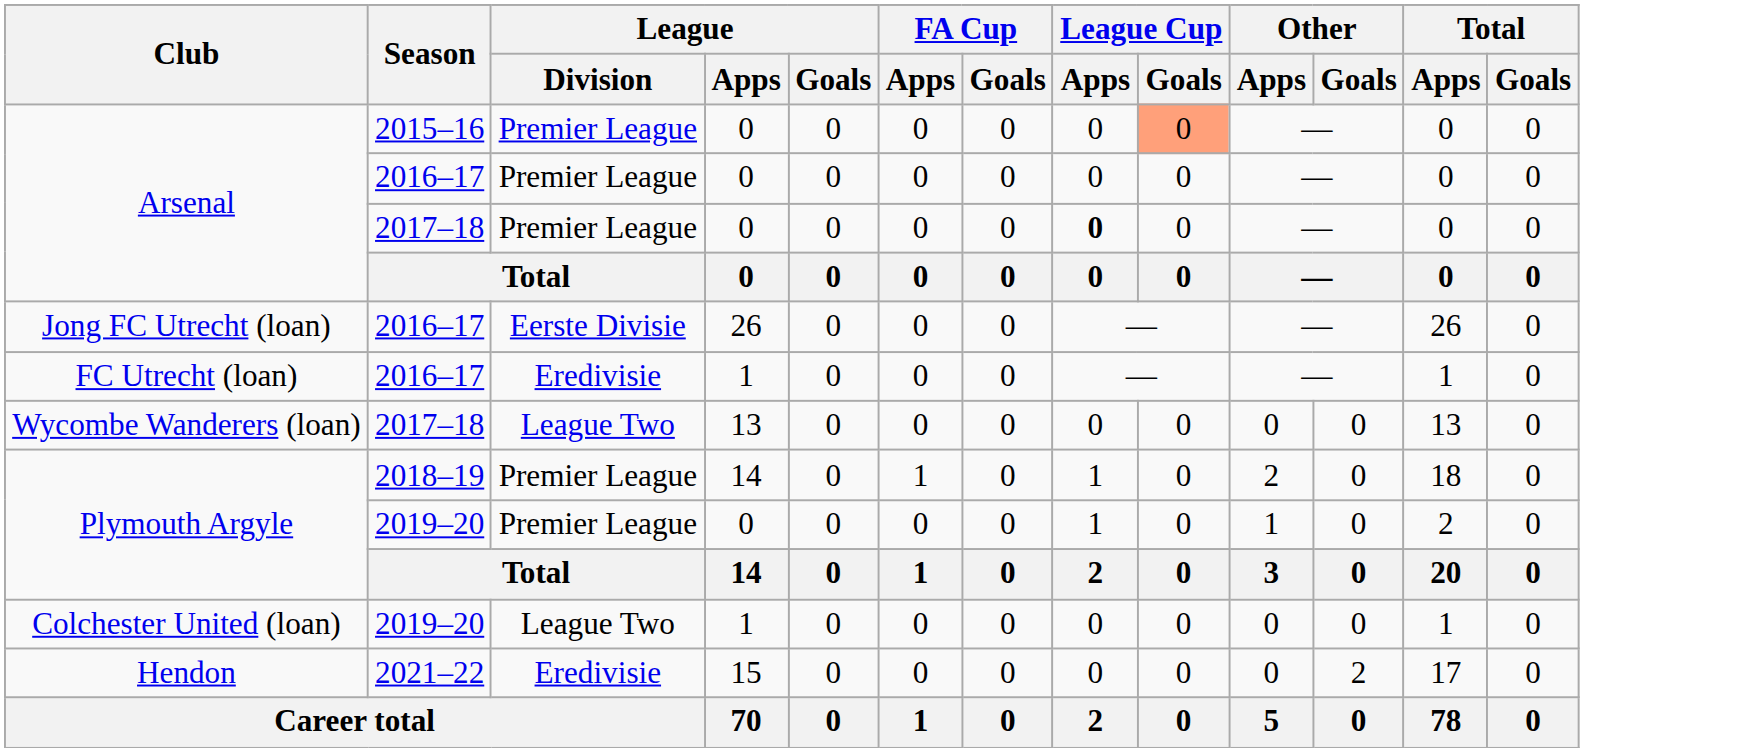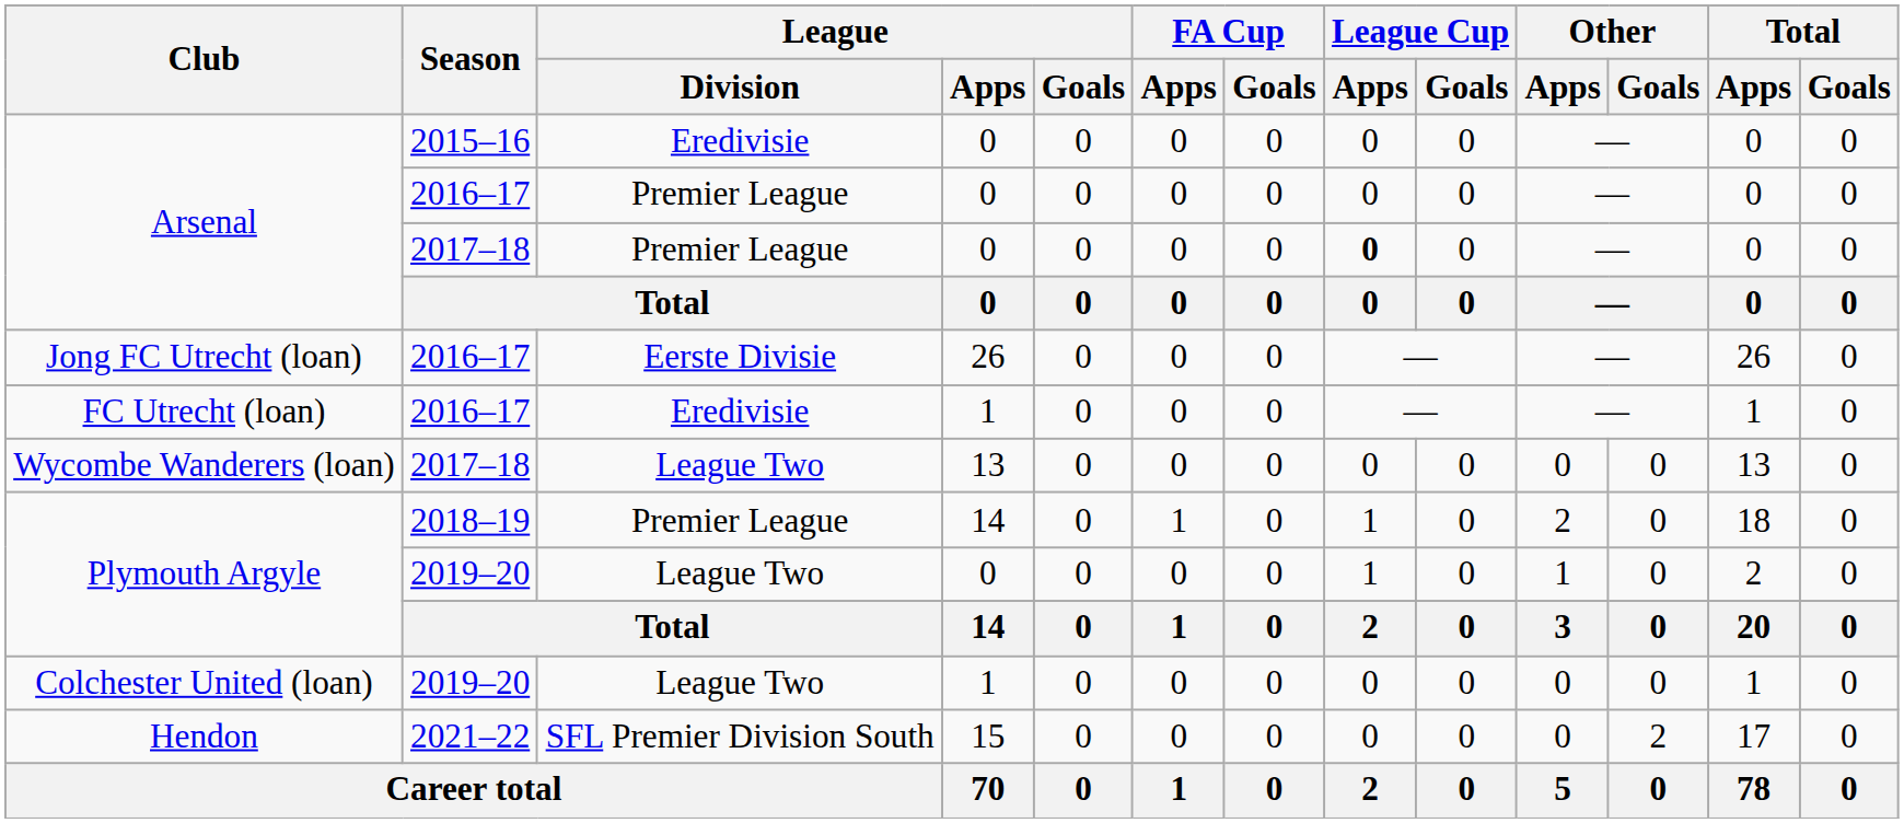Arsenal / 2015–16 | League / Division: Premier League -> Eredivisie
Arsenal / 2015–16 | League Cup / Goals: lightsalmon background -> no background
Plymouth Argyle / 2019–20 | League / Division: Premier League -> League Two
Hendon | League / Division: Eredivisie -> SFL Premier Division South
